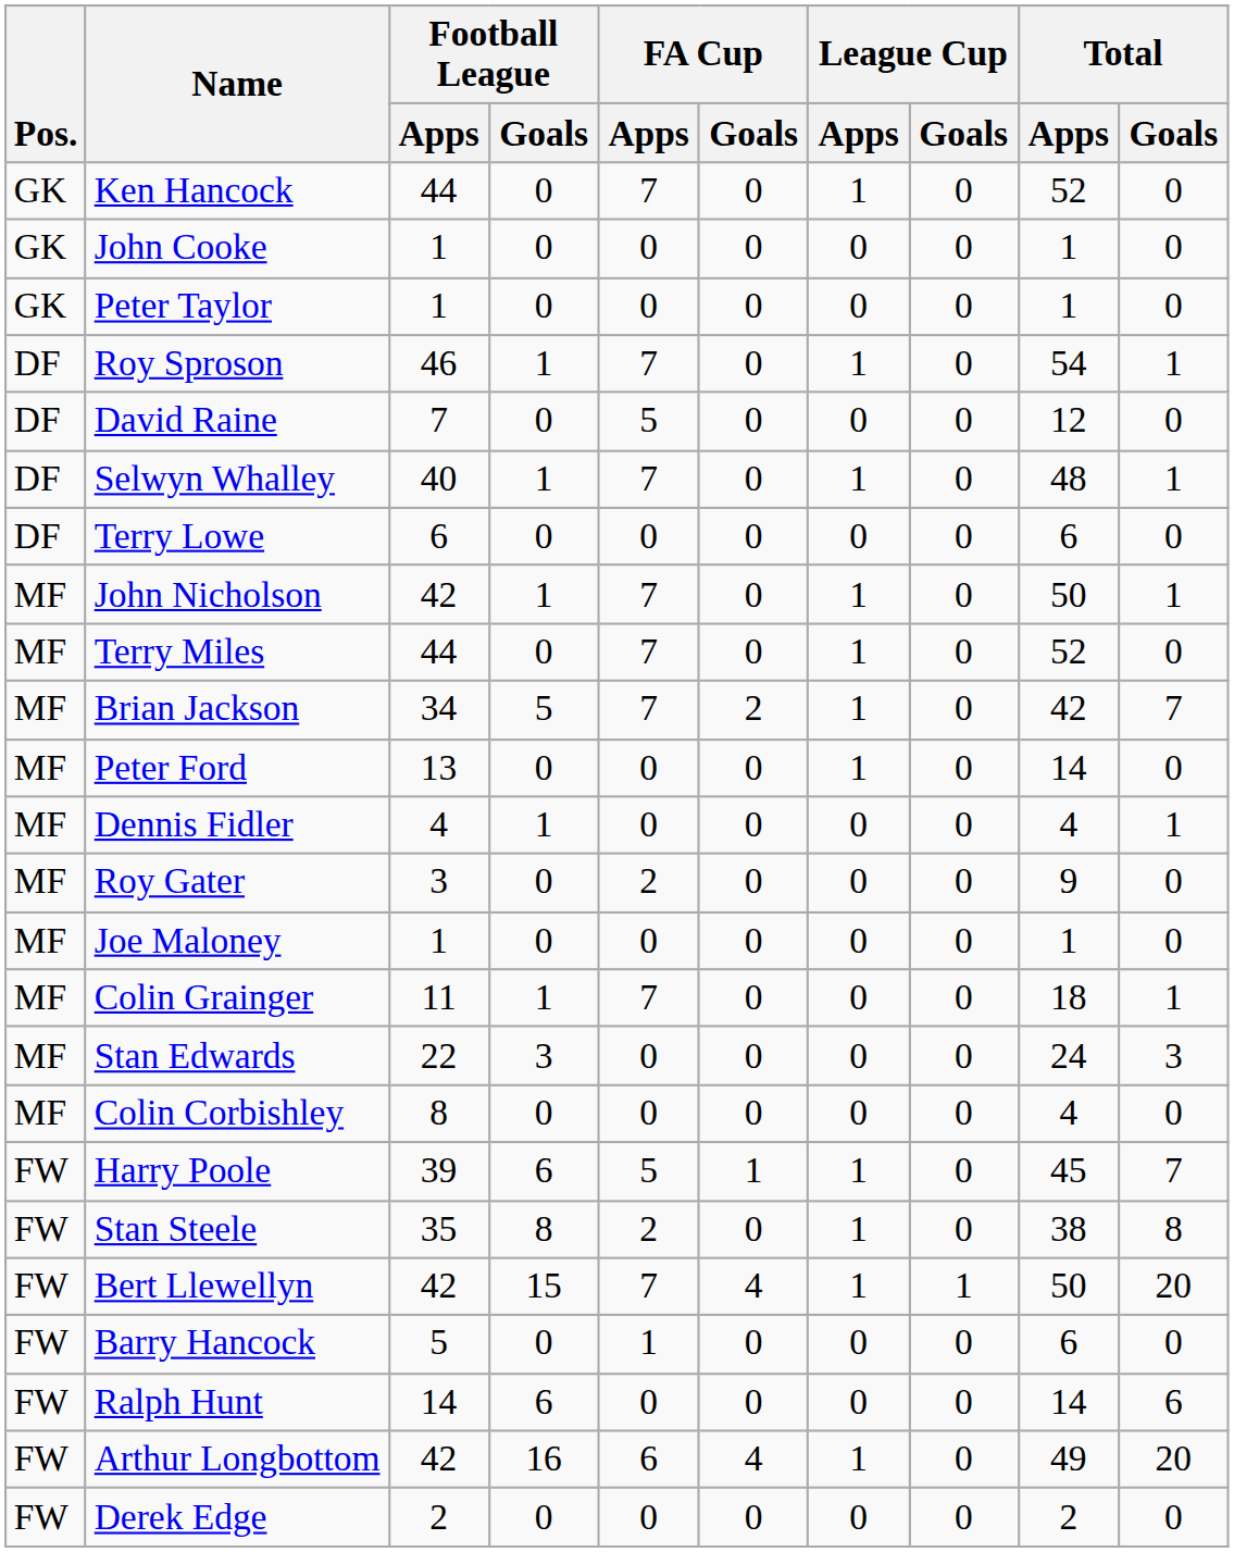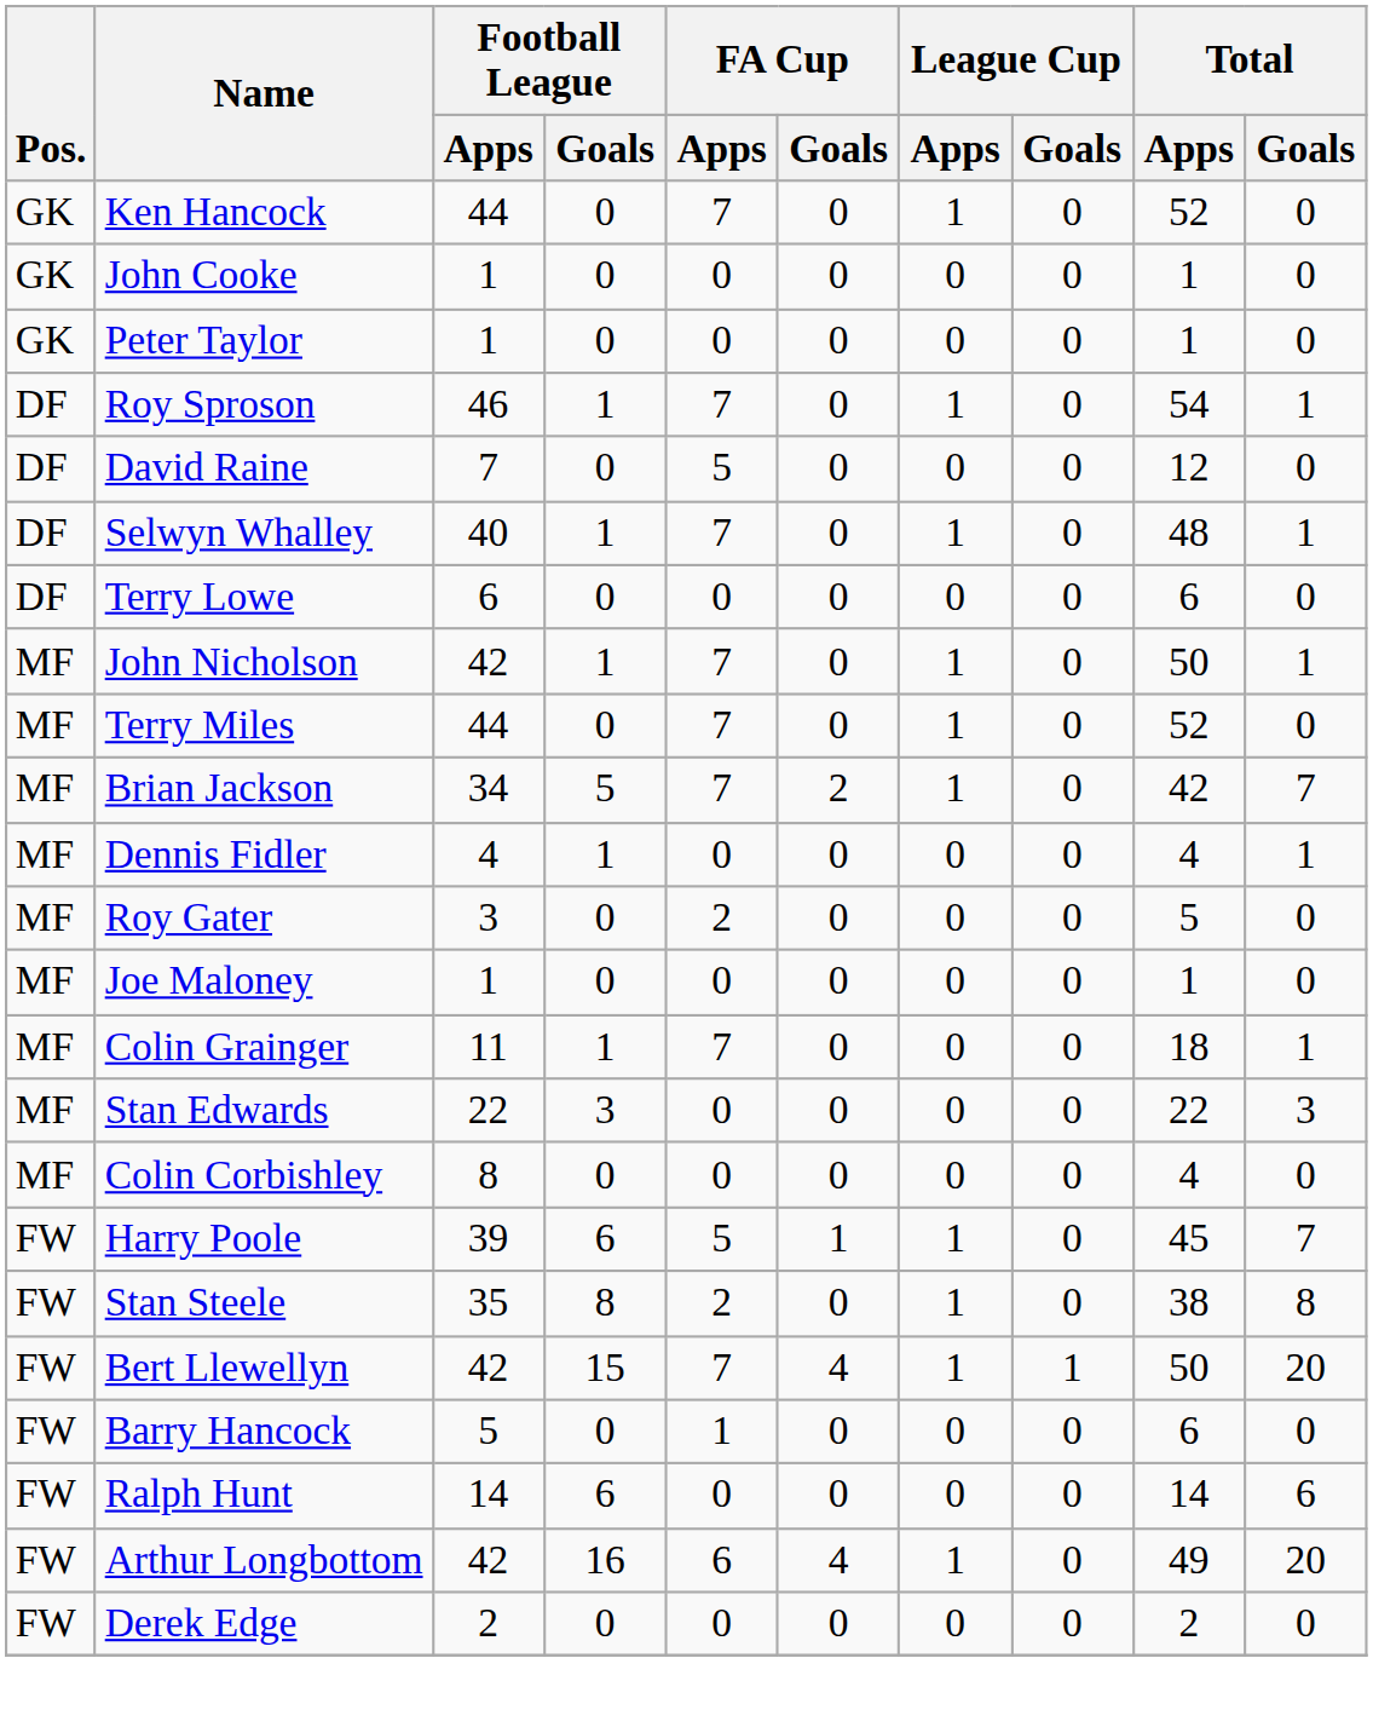- row: MF | Peter Ford | 13 | 0 | 0 | 0 | 1 | 0 | 14 | 0
Roy Gater | Total / Apps: 9 -> 5
Stan Edwards | Total / Apps: 24 -> 22
